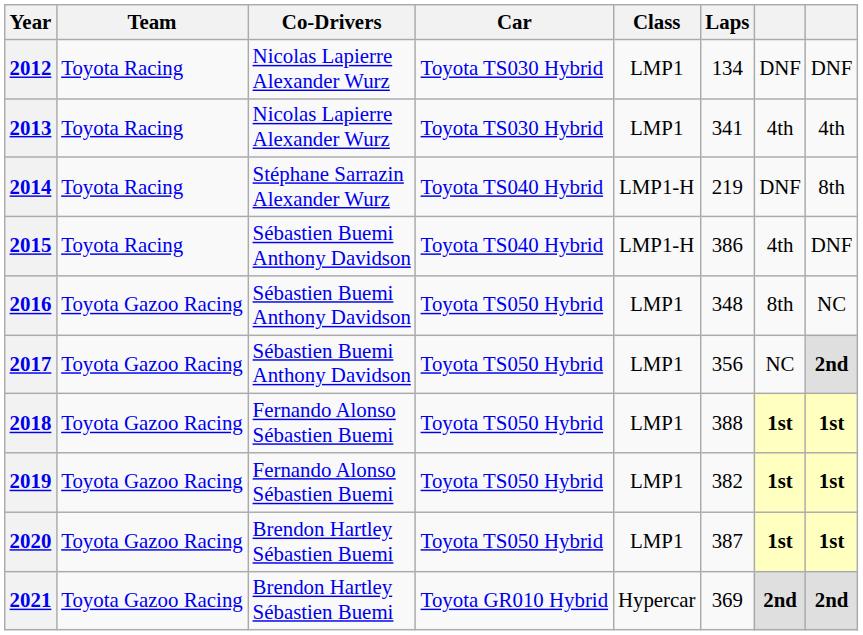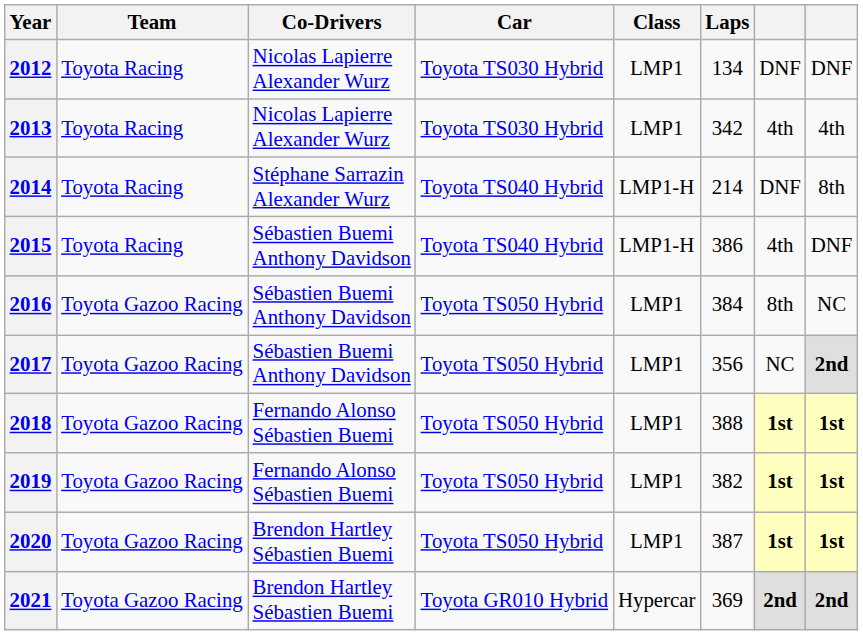2013 | Laps: 341 -> 342
2014 | Laps: 219 -> 214
2016 | Laps: 348 -> 384
